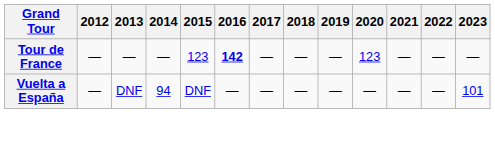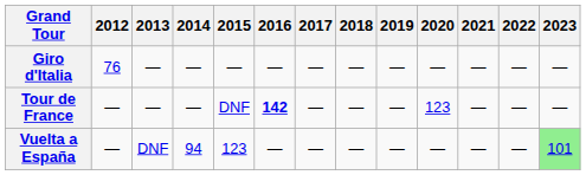+ row: Giro d'Italia | 76 | — | — | — | — | — | — | — | — | — | — | —
Tour de France | 2015: 123 -> DNF
Vuelta a España | 2015: DNF -> 123
Vuelta a España | 2023: no background -> lightgreen background
